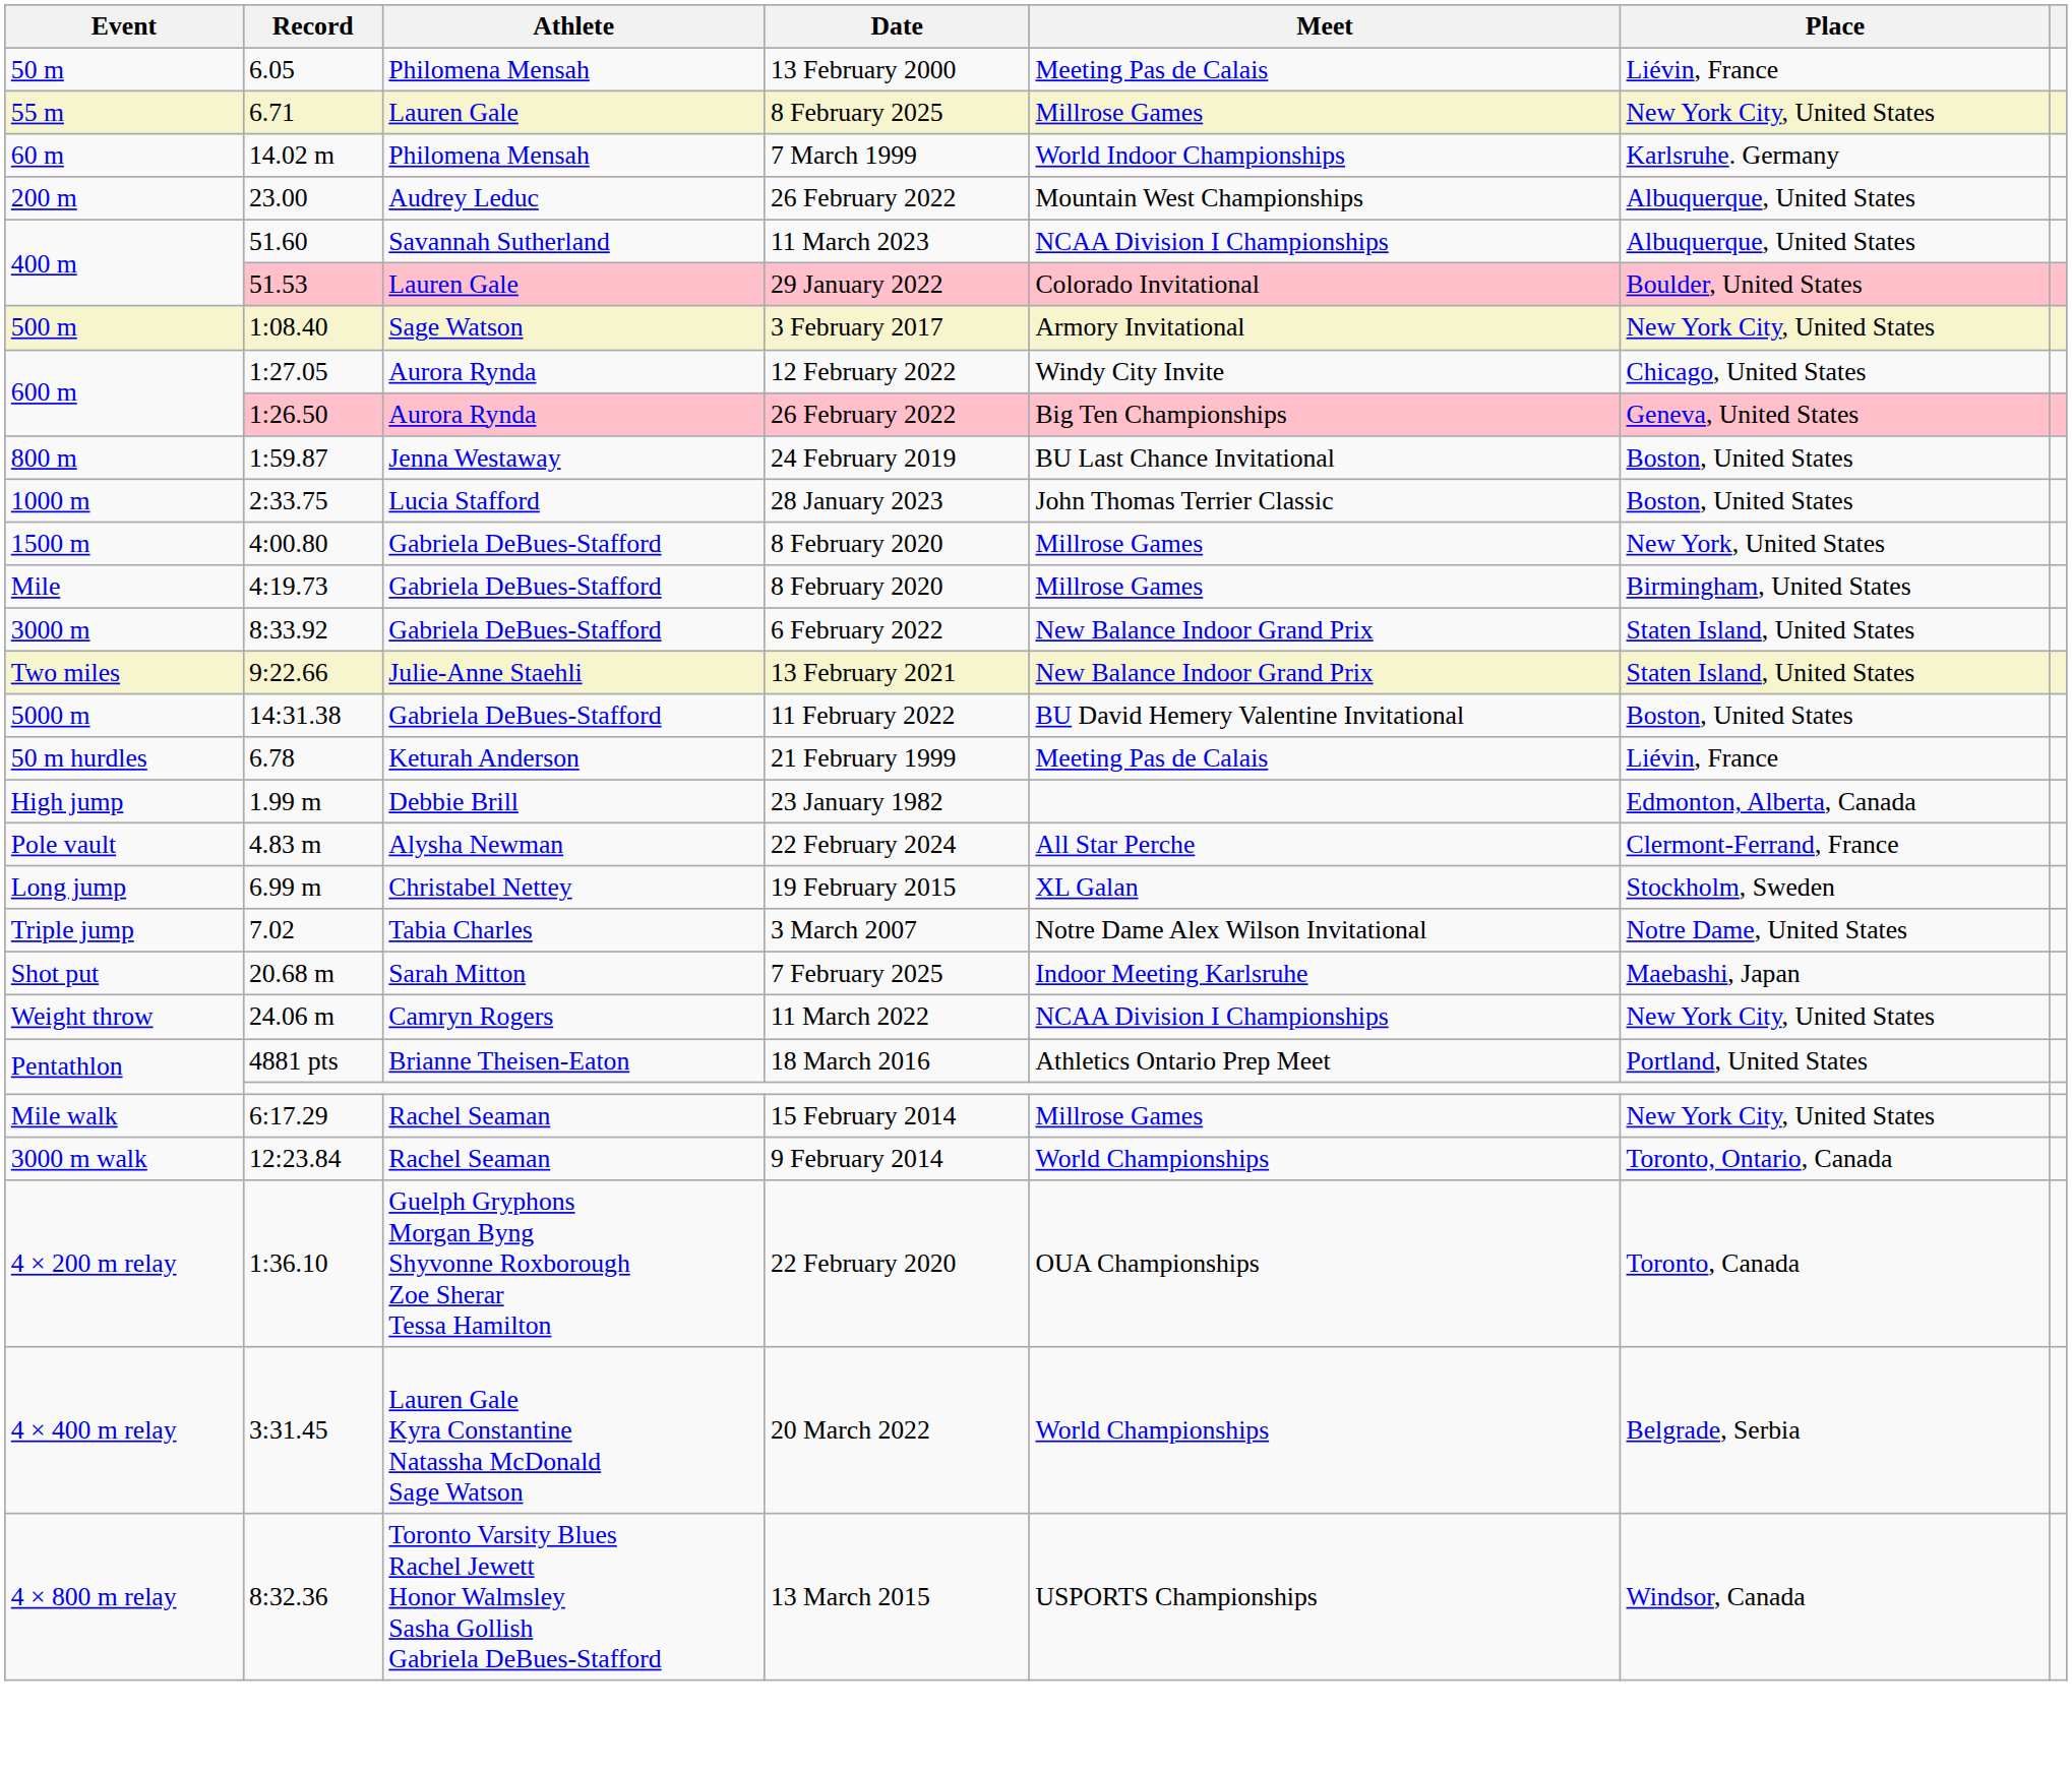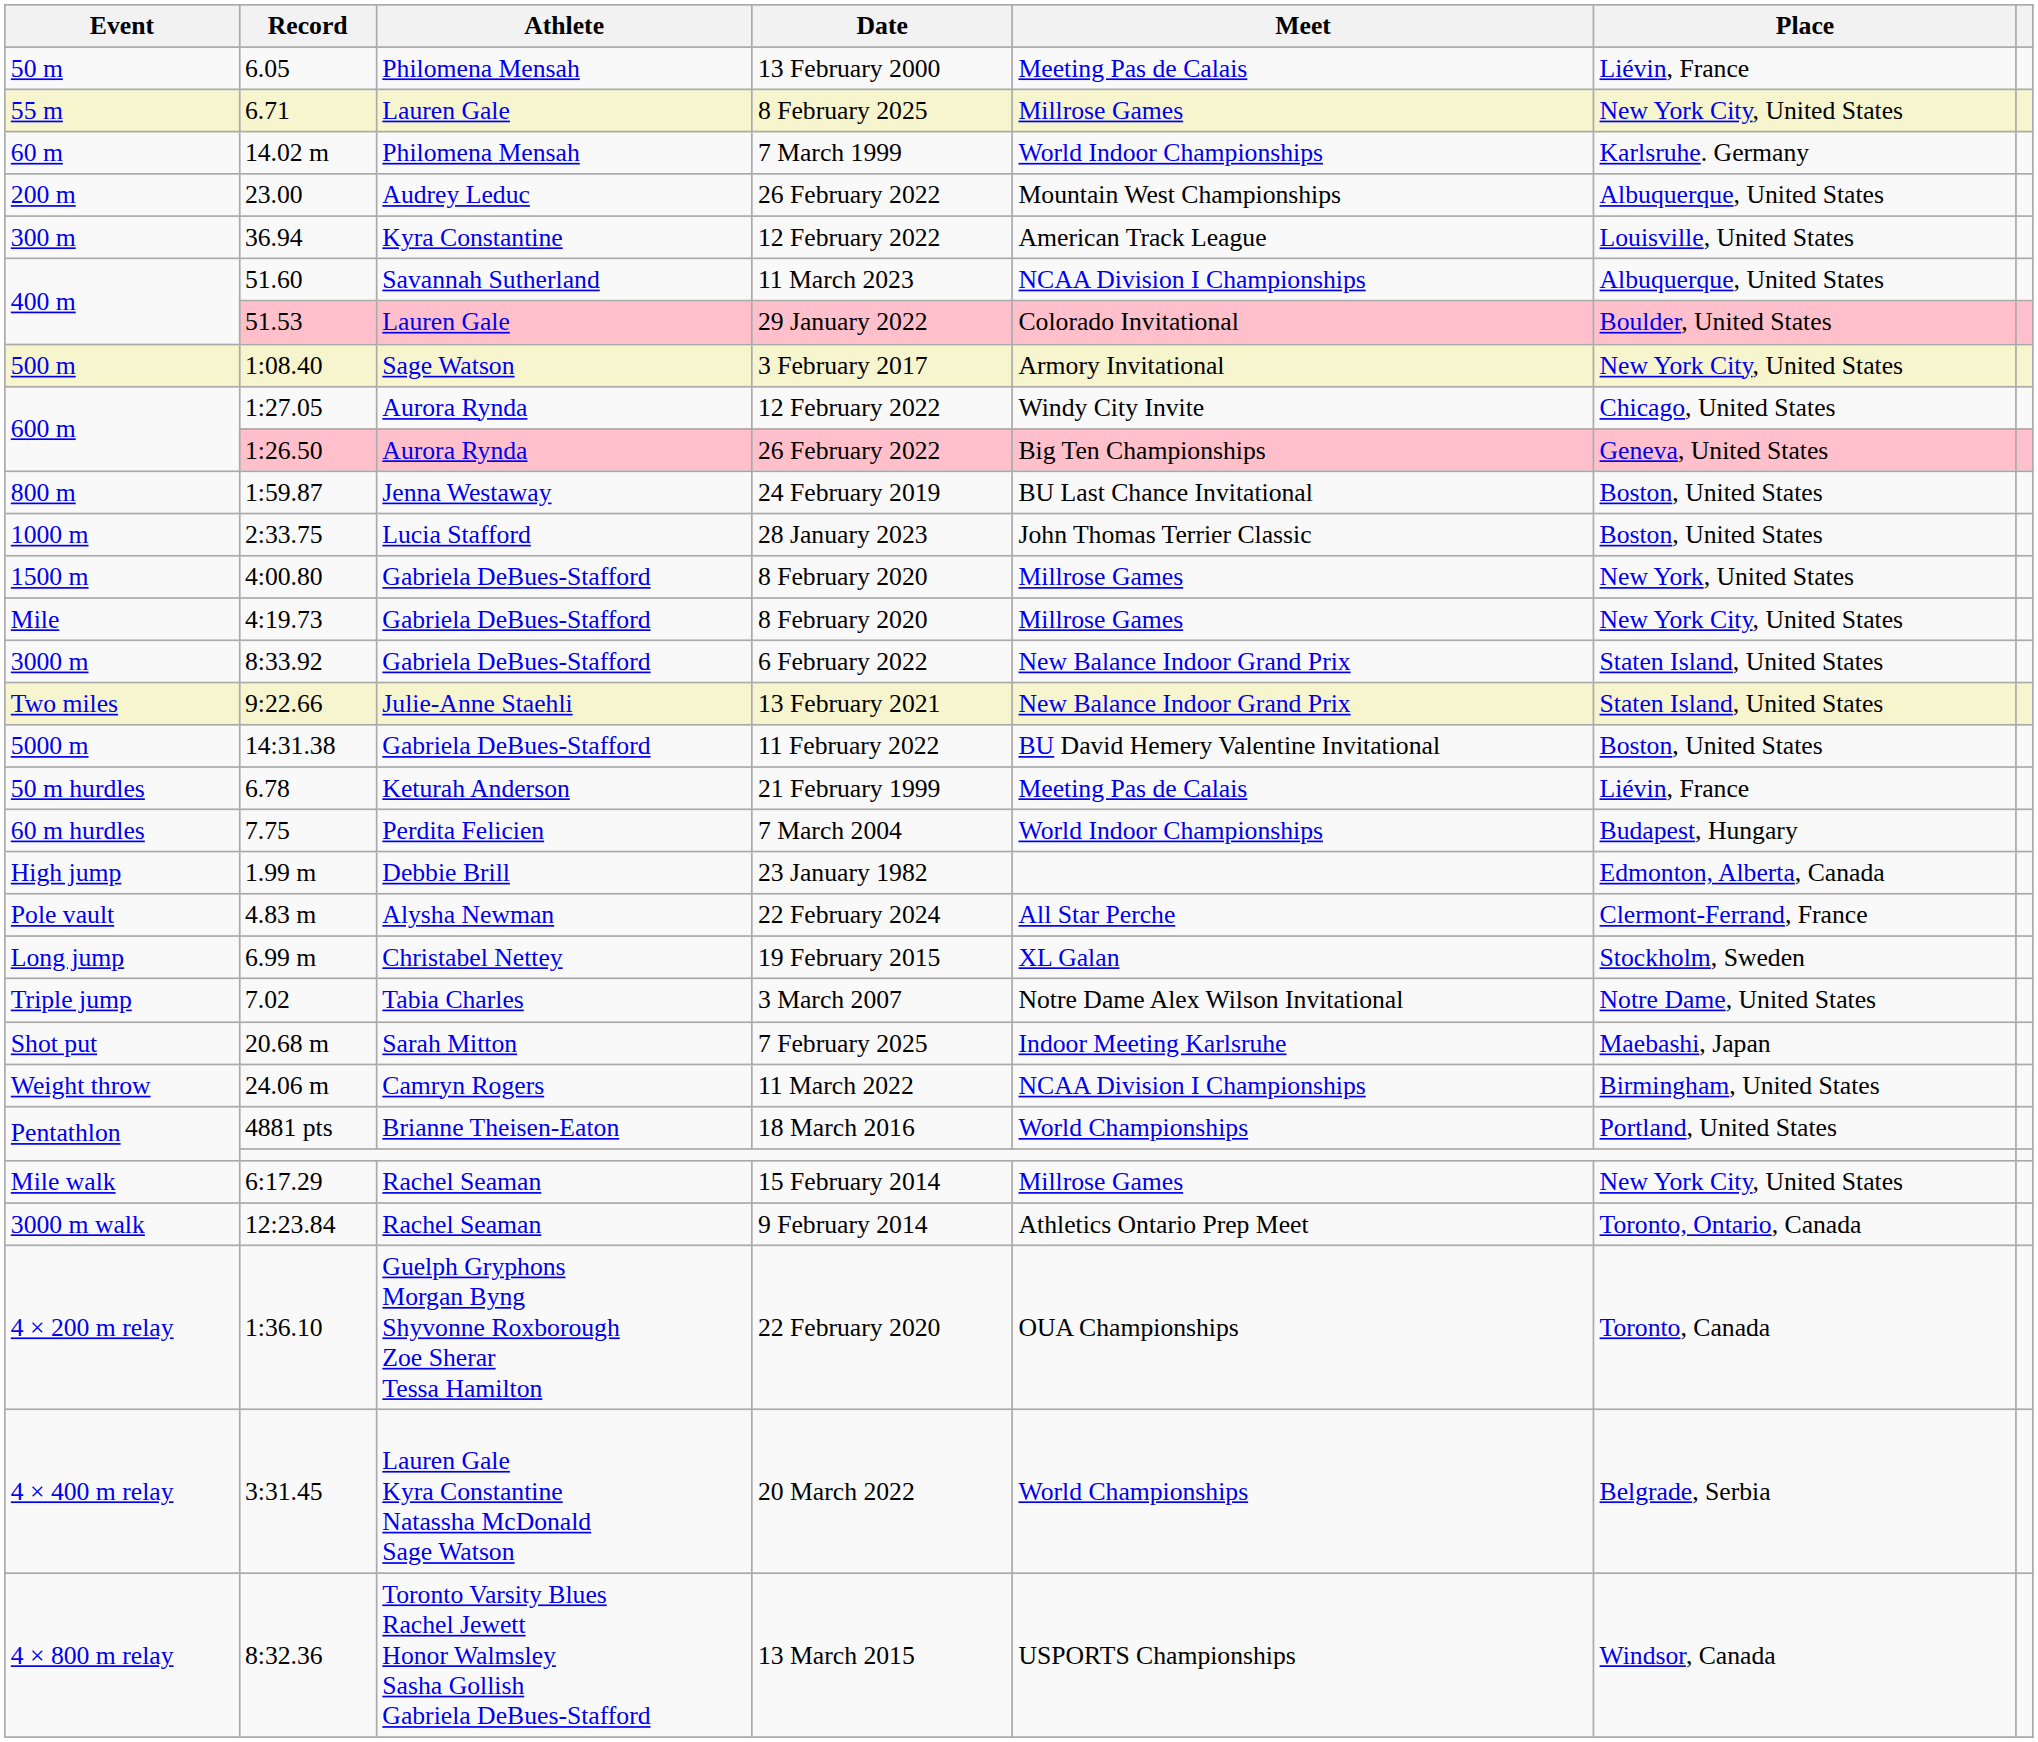+ row: 300 m | 36.94 | Kyra Constantine | 12 February 2022 | American Track League | Louisville, United States
Mile | Place: Birmingham, United States -> New York City, United States
+ row: 60 m hurdles | 7.75 | Perdita Felicien | 7 March 2004 | World Indoor Championships | Budapest, Hungary
Weight throw | Place: New York City, United States -> Birmingham, United States
Pentathlon / 18 March 2016 | Meet: Athletics Ontario Prep Meet -> World Championships
3000 m walk | Meet: World Championships -> Athletics Ontario Prep Meet
